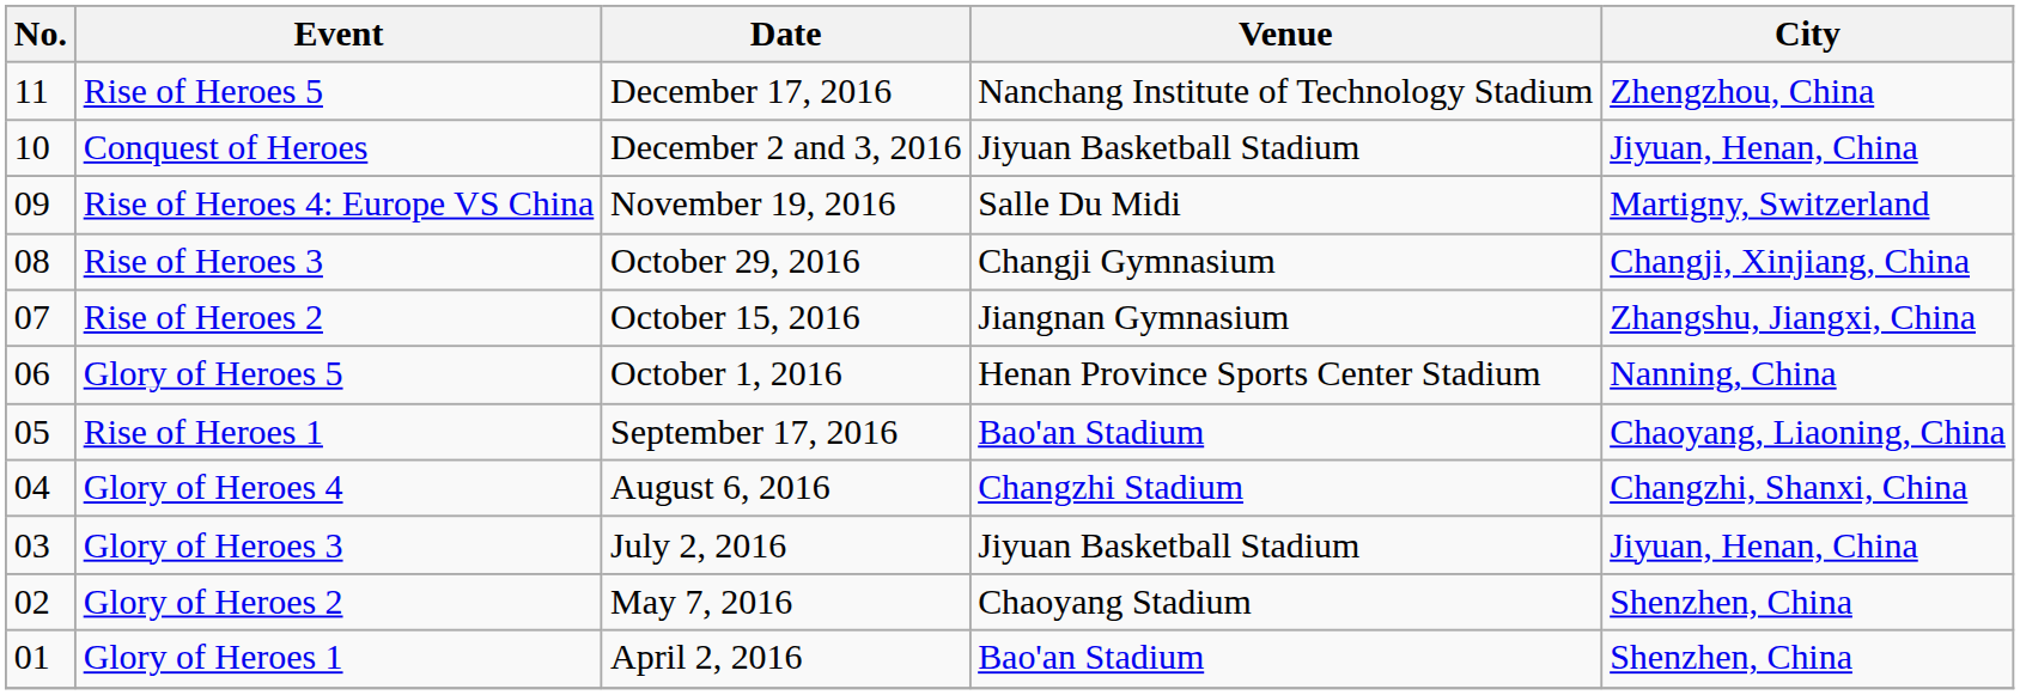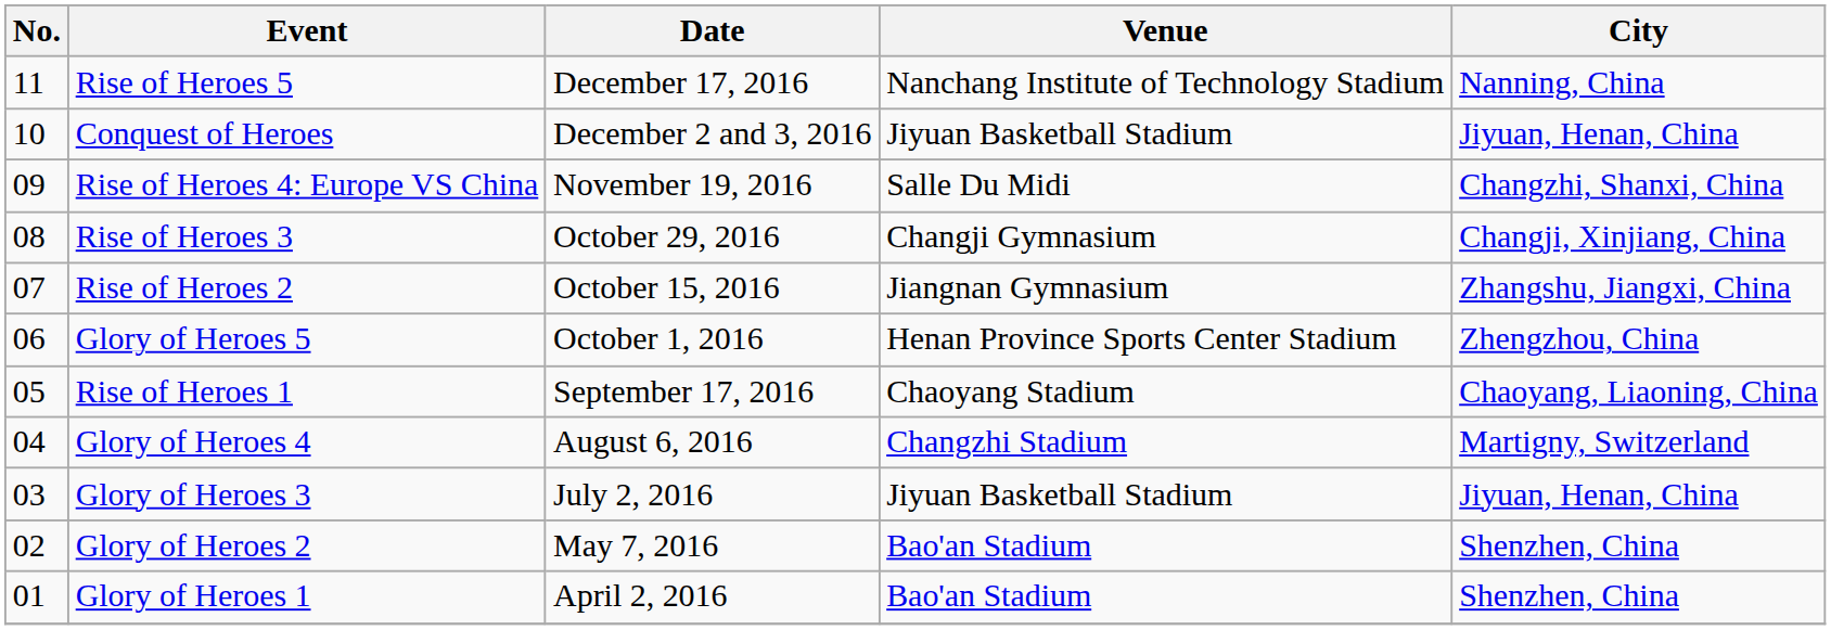Rise of Heroes 5 | City: Zhengzhou, China -> Nanning, China
Rise of Heroes 4: Europe VS China | City: Martigny, Switzerland -> Changzhi, Shanxi, China
Glory of Heroes 5 | City: Nanning, China -> Zhengzhou, China
Rise of Heroes 1 | Venue: Bao'an Stadium -> Chaoyang Stadium
Glory of Heroes 4 | City: Changzhi, Shanxi, China -> Martigny, Switzerland
Glory of Heroes 2 | Venue: Chaoyang Stadium -> Bao'an Stadium
